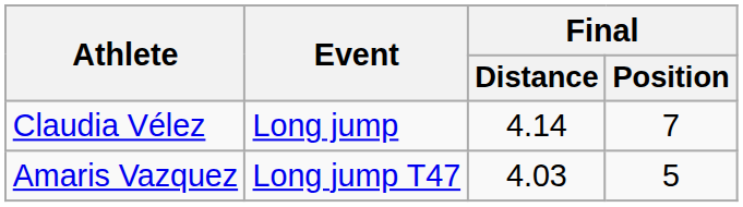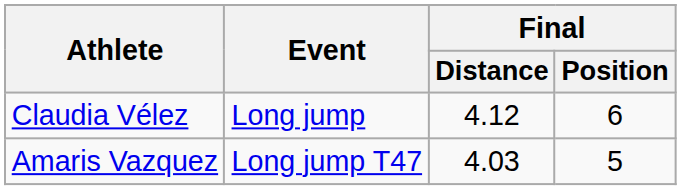Claudia Vélez | Final / Distance: 4.14 -> 4.12
Claudia Vélez | Final / Position: 7 -> 6
